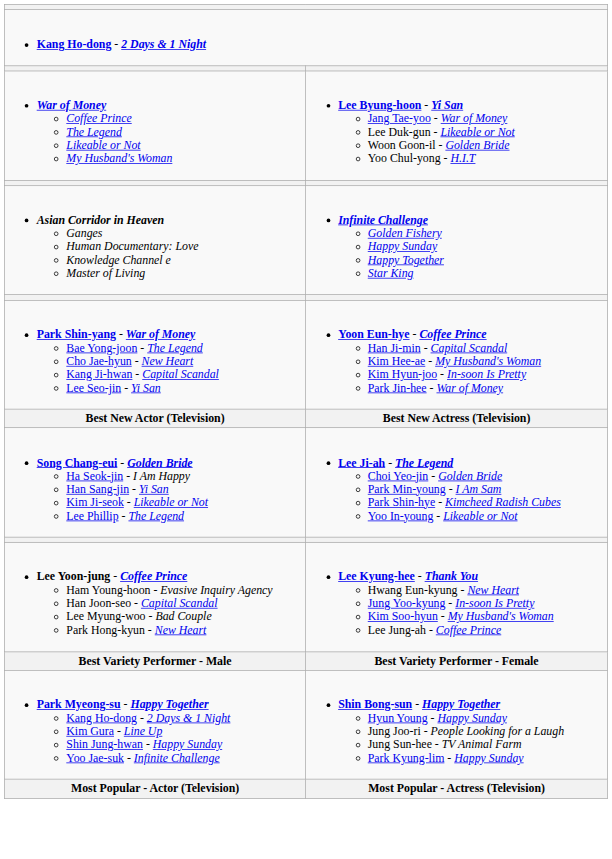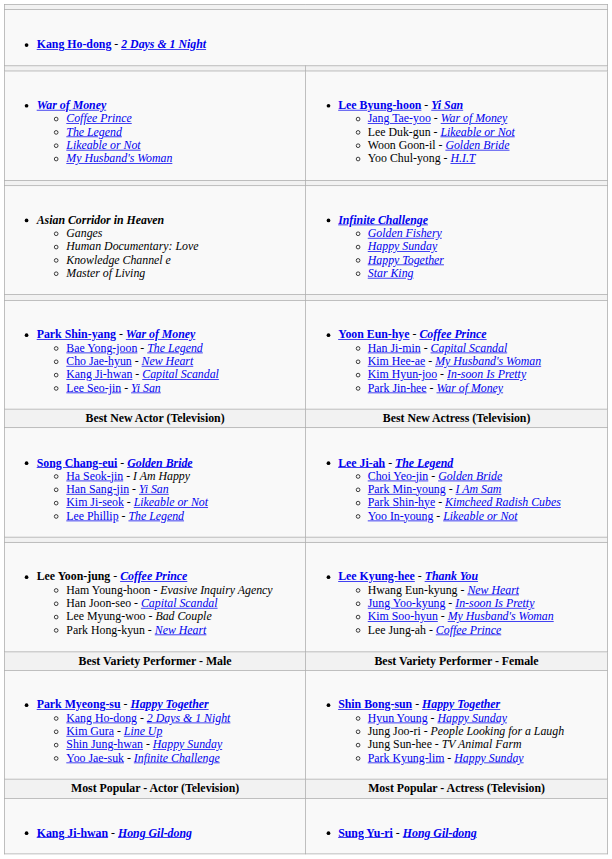+ row: Kang Ji-hwan - Hong Gil-dong | Sung Yu-ri - Hong Gil-dong
